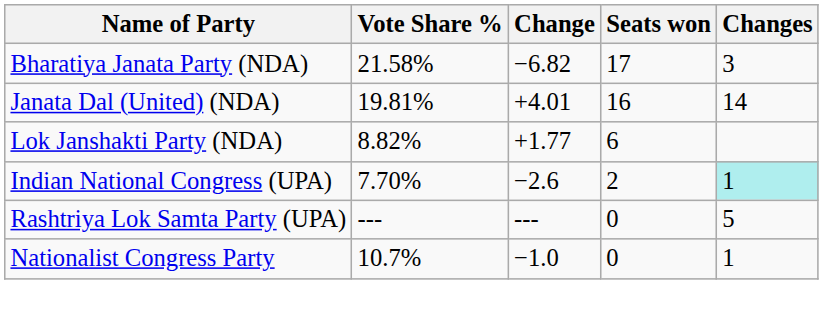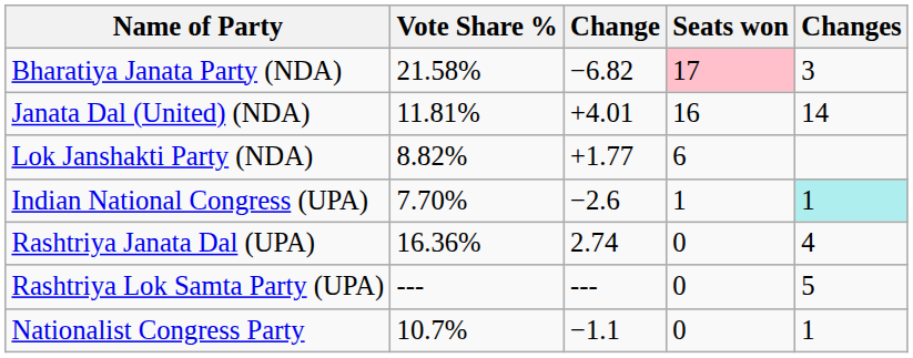Bharatiya Janata Party (NDA) | Seats won: no background -> pink background
Janata Dal (United) (NDA) | Vote Share %: 19.81% -> 11.81%
Indian National Congress (UPA) | Seats won: 2 -> 1
+ row: Rashtriya Janata Dal (UPA) | 16.36% | 2.74 | 0 | 4
Nationalist Congress Party | Change: −1.0 -> −1.1
